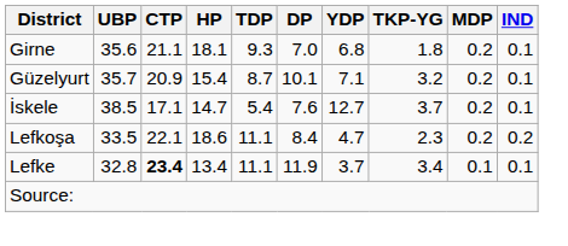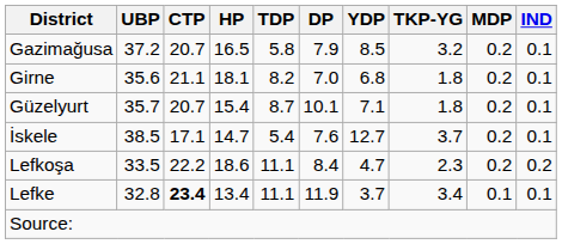+ row: Gazimağusa | 37.2 | 20.7 | 16.5 | 5.8 | 7.9 | 8.5 | 3.2 | 0.2 | 0.1
Girne | TDP: 9.3 -> 8.2
Güzelyurt | CTP: 20.9 -> 20.7
Güzelyurt | TKP-YG: 3.2 -> 1.8
Lefkoşa | CTP: 22.1 -> 22.2
